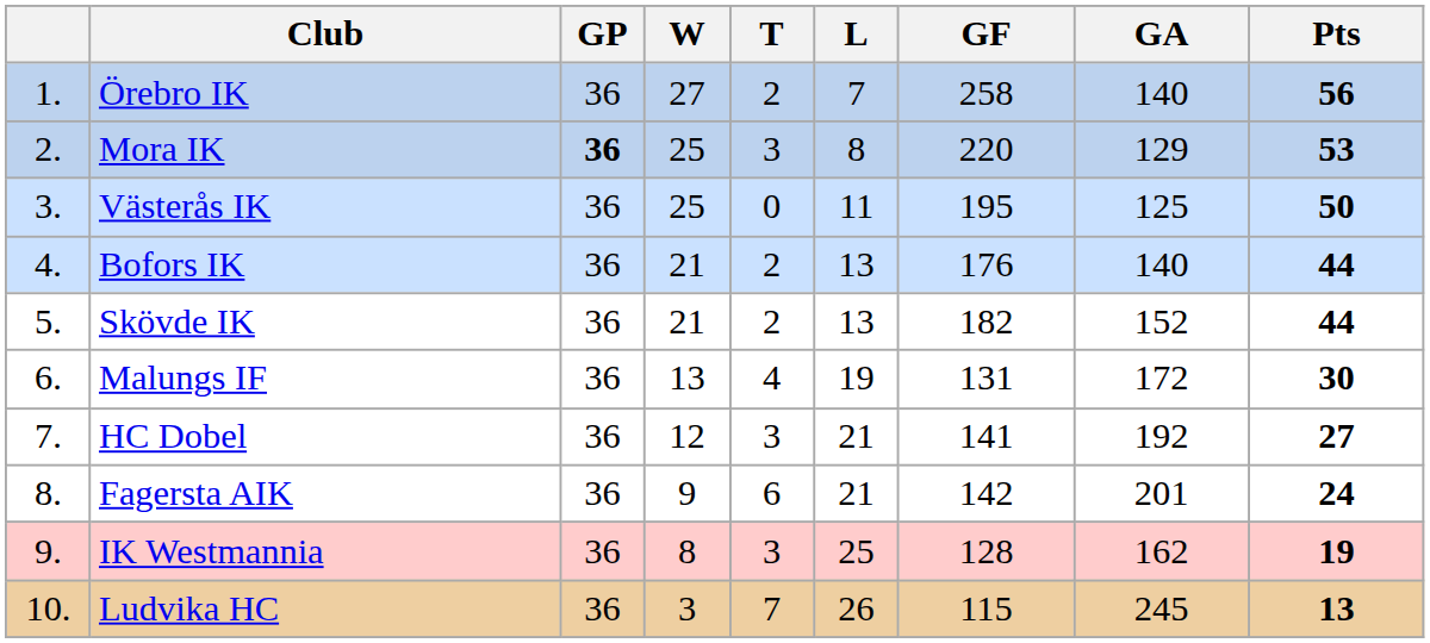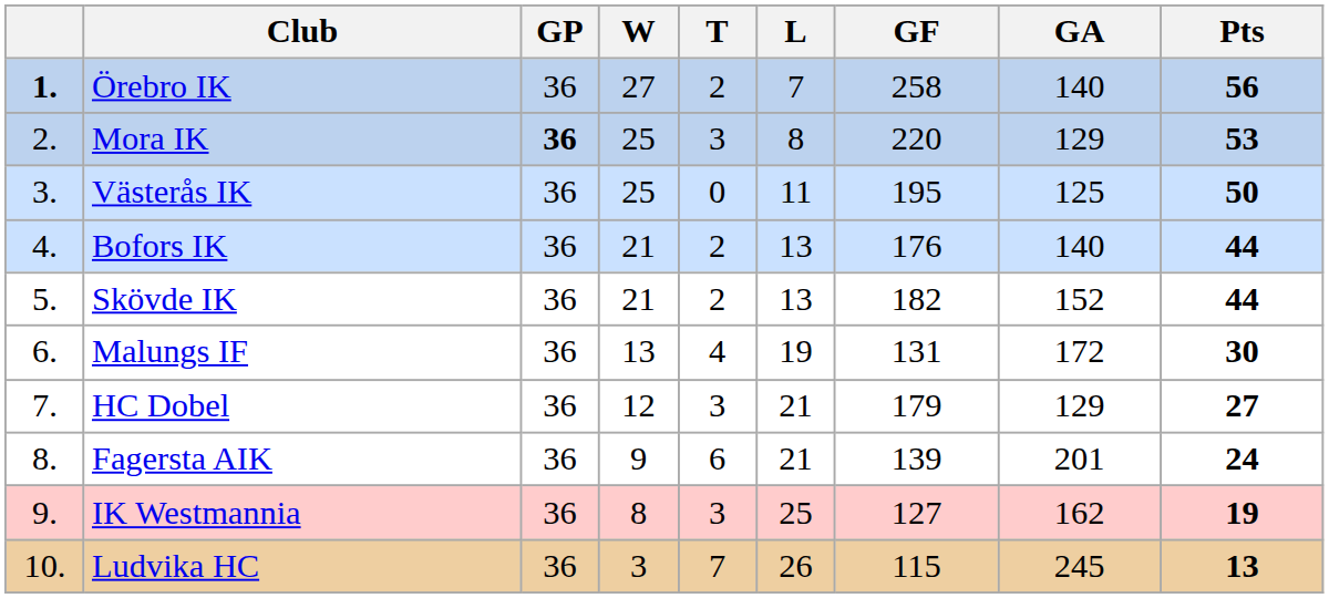Örebro IK | column 1: normal -> bold
HC Dobel | GF: 141 -> 179
HC Dobel | GA: 192 -> 129
Fagersta AIK | GF: 142 -> 139
IK Westmannia | GF: 128 -> 127
